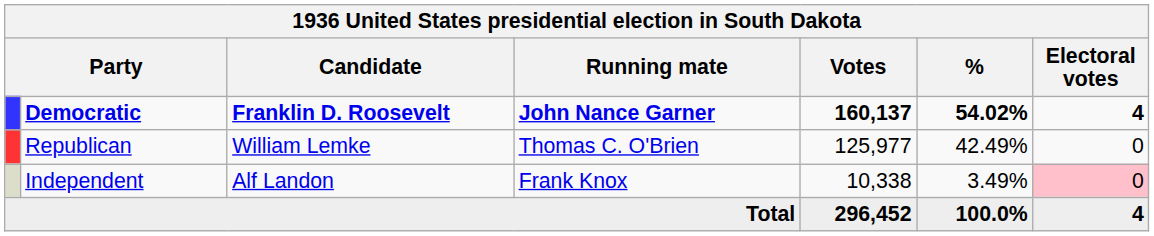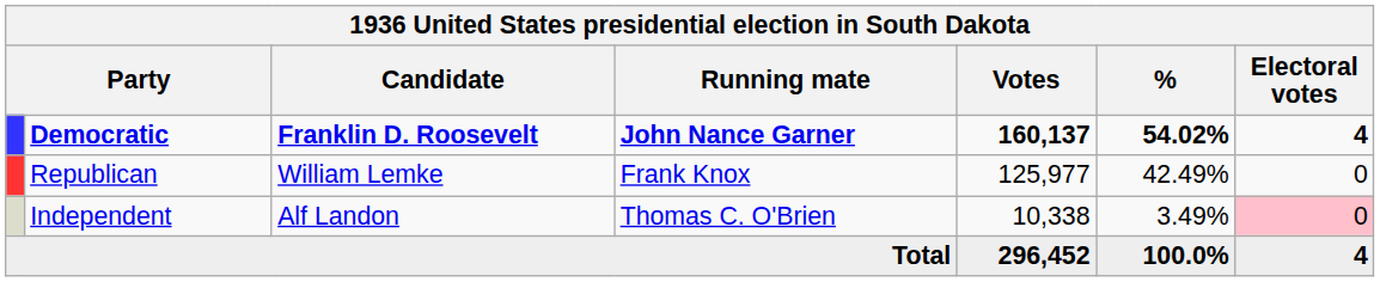Republican | Running mate: Thomas C. O'Brien -> Frank Knox
Independent | Running mate: Frank Knox -> Thomas C. O'Brien
